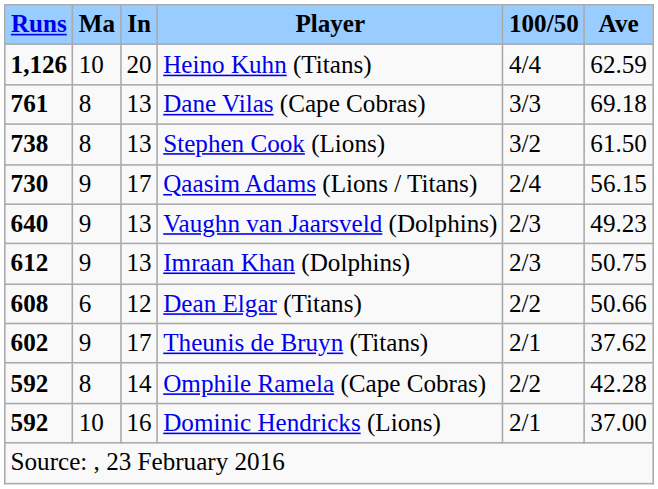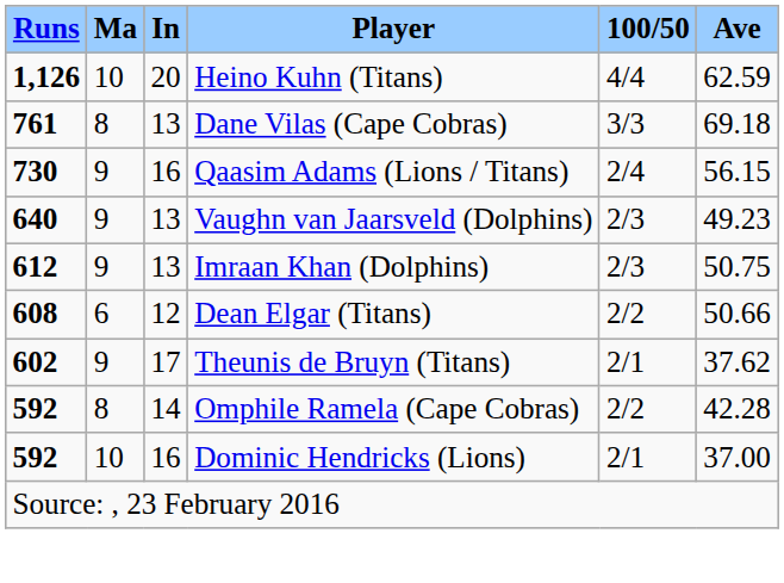- row: 738 | 8 | 13 | Stephen Cook (Lions) | 3/2 | 61.50
Qaasim Adams (Lions / Titans) | In: 17 -> 16
